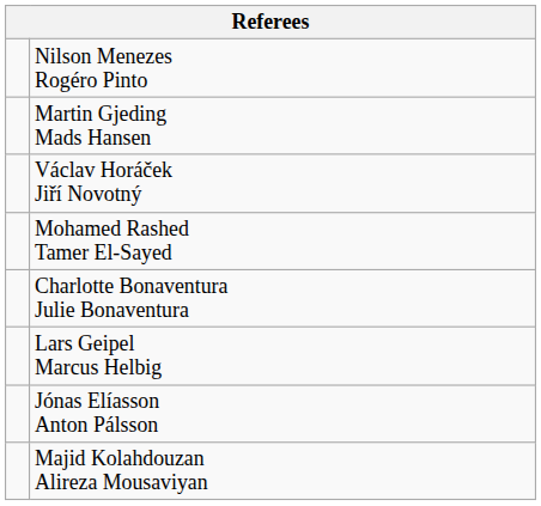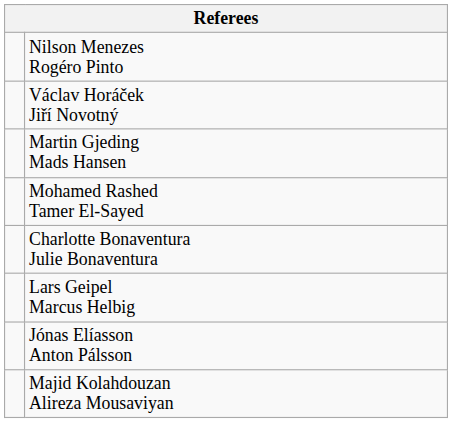rows swapped: Václav Horáček Jiří Novotný <-> Martin Gjeding Mads Hansen
